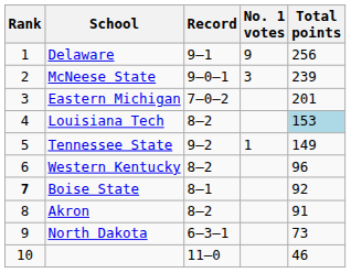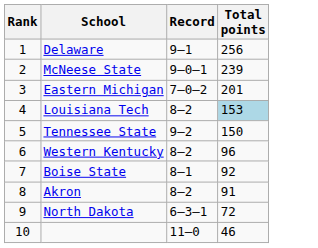- column: No. 1 votes | 9 | 3 | 1
Tennessee State | Total points: 149 -> 150
Boise State | Rank: bold -> normal
North Dakota | Total points: 73 -> 72
